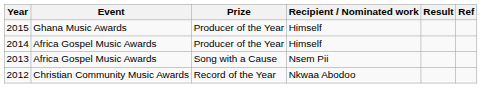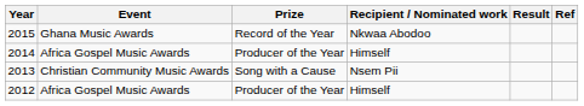2015 | Prize: Producer of the Year -> Record of the Year
2015 | Recipient / Nominated work: Himself -> Nkwaa Abodoo
2013 | Event: Africa Gospel Music Awards -> Christian Community Music Awards
2012 | Event: Christian Community Music Awards -> Africa Gospel Music Awards
2012 | Prize: Record of the Year -> Producer of the Year
2012 | Recipient / Nominated work: Nkwaa Abodoo -> Himself
